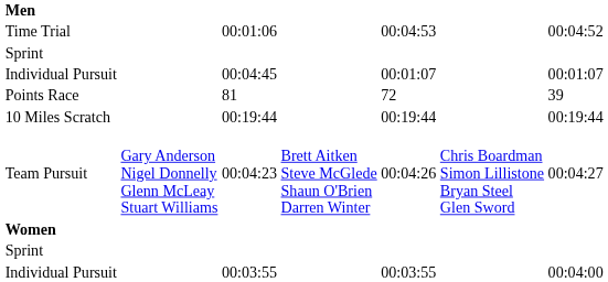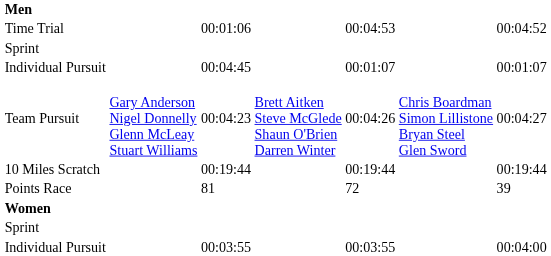rows swapped: 00:04:23 <-> 81
